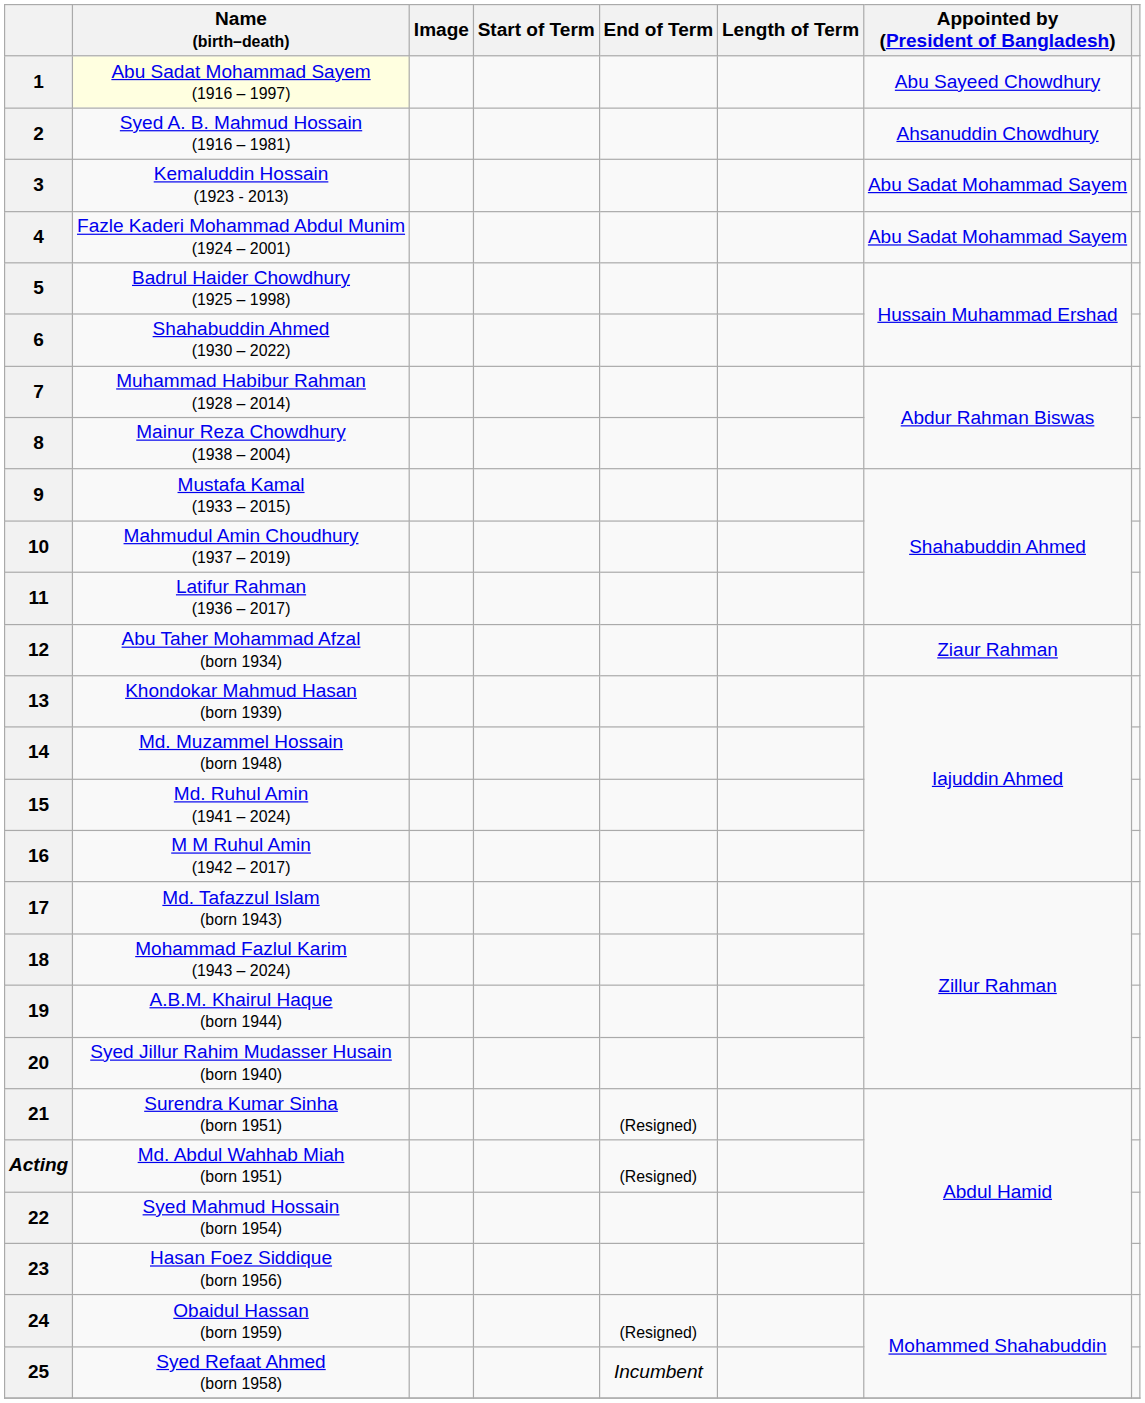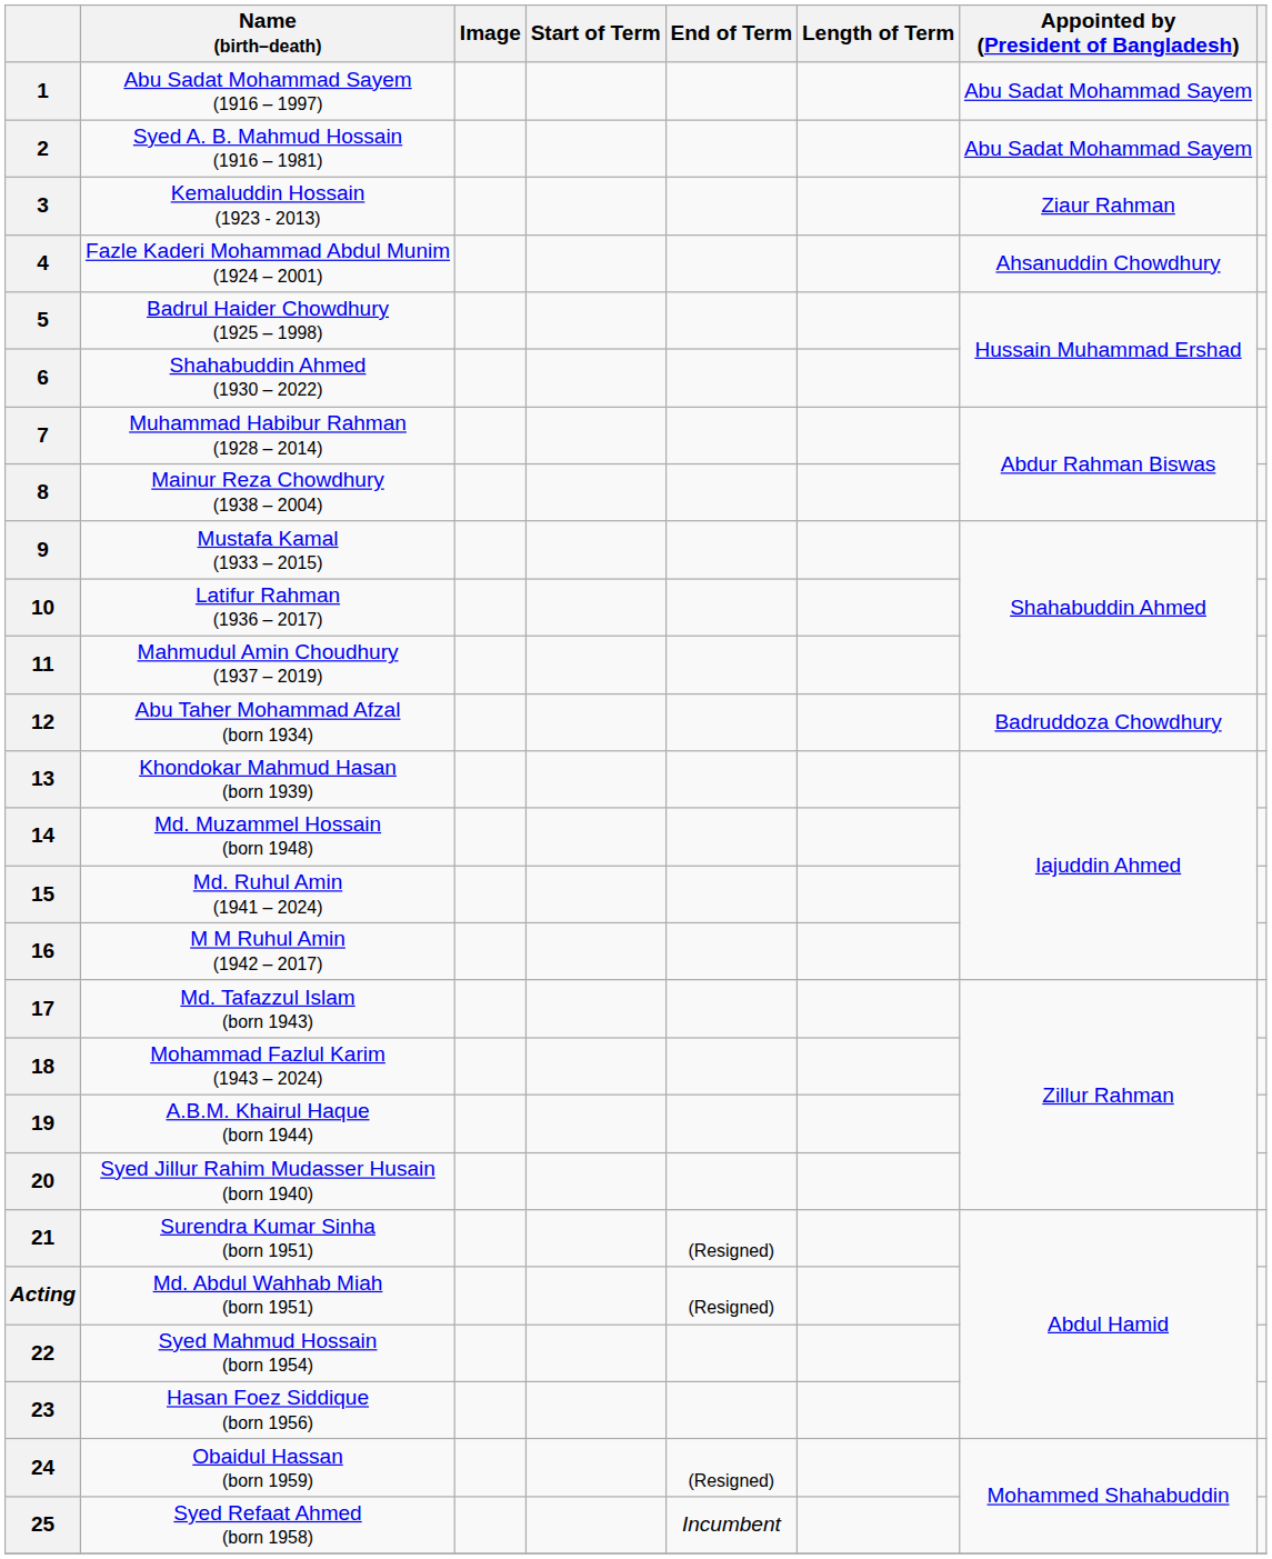1 | Name (birth–death): lightyellow background -> no background
1 | Appointed by (President of Bangladesh): Abu Sayeed Chowdhury -> Abu Sadat Mohammad Sayem
2 | Appointed by (President of Bangladesh): Ahsanuddin Chowdhury -> Abu Sadat Mohammad Sayem
3 | Appointed by (President of Bangladesh): Abu Sadat Mohammad Sayem -> Ziaur Rahman
4 | Appointed by (President of Bangladesh): Abu Sadat Mohammad Sayem -> Ahsanuddin Chowdhury
10 | Name (birth–death): Mahmudul Amin Choudhury (1937 – 2019) -> Latifur Rahman (1936 – 2017)
11 | Name (birth–death): Latifur Rahman (1936 – 2017) -> Mahmudul Amin Choudhury (1937 – 2019)
12 | Appointed by (President of Bangladesh): Ziaur Rahman -> Badruddoza Chowdhury
